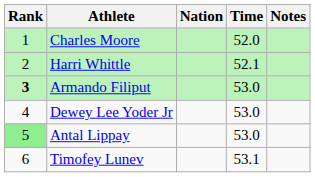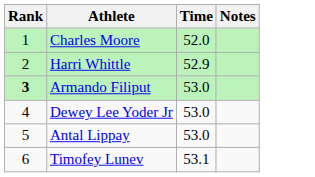- column: Nation
Harri Whittle | Time: 52.1 -> 52.9
Antal Lippay | Rank: lightgreen background -> no background
